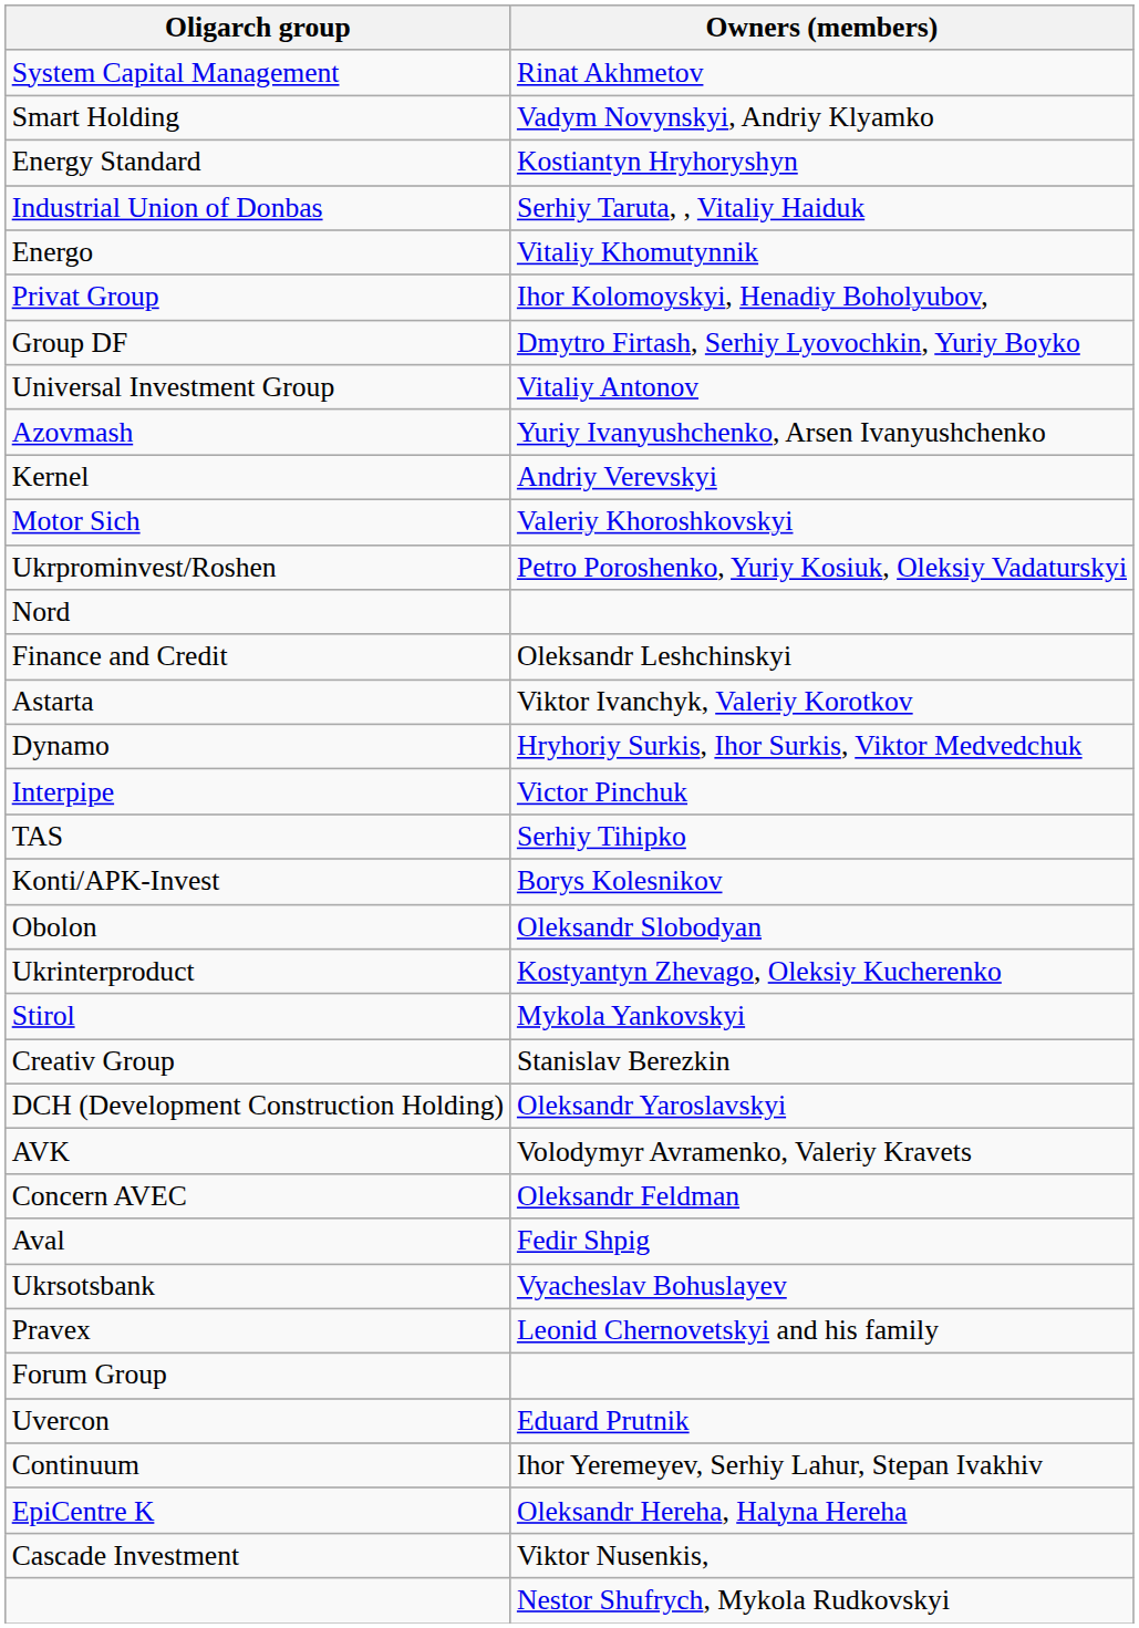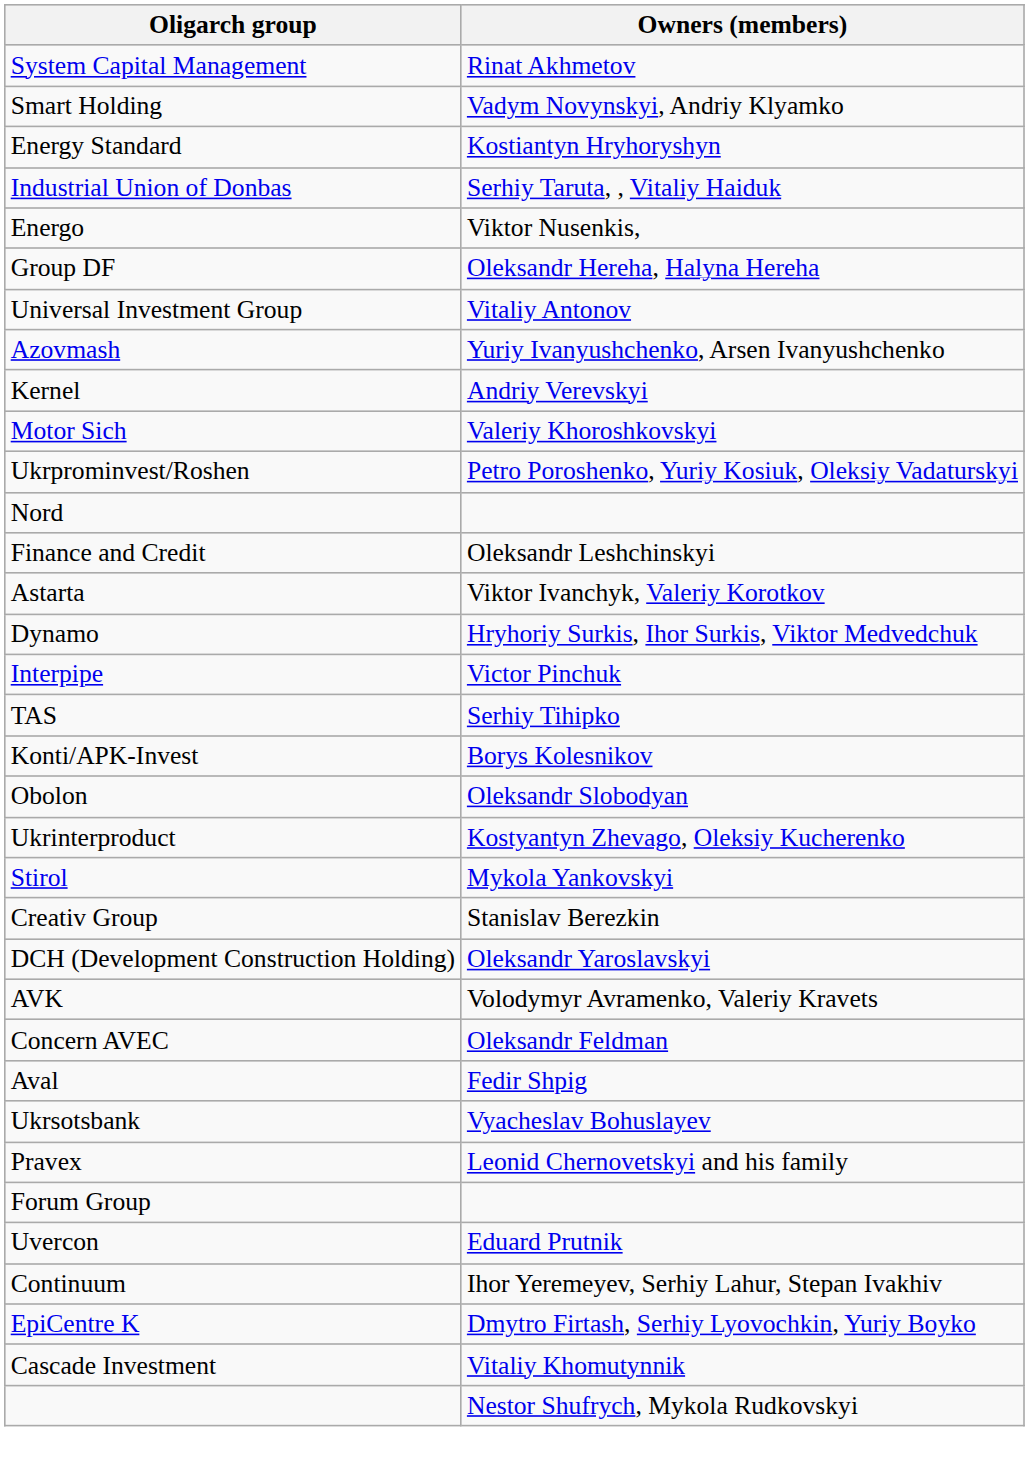Energo | Owners (members): Vitaliy Khomutynnik -> Viktor Nusenkis,
- row: Privat Group | Ihor Kolomoyskyi, Henadiy Boholyubov,
Group DF | Owners (members): Dmytro Firtash, Serhiy Lyovochkin, Yuriy Boyko -> Oleksandr Hereha, Halyna Hereha
EpiCentre K | Owners (members): Oleksandr Hereha, Halyna Hereha -> Dmytro Firtash, Serhiy Lyovochkin, Yuriy Boyko
Cascade Investment | Owners (members): Viktor Nusenkis, -> Vitaliy Khomutynnik
